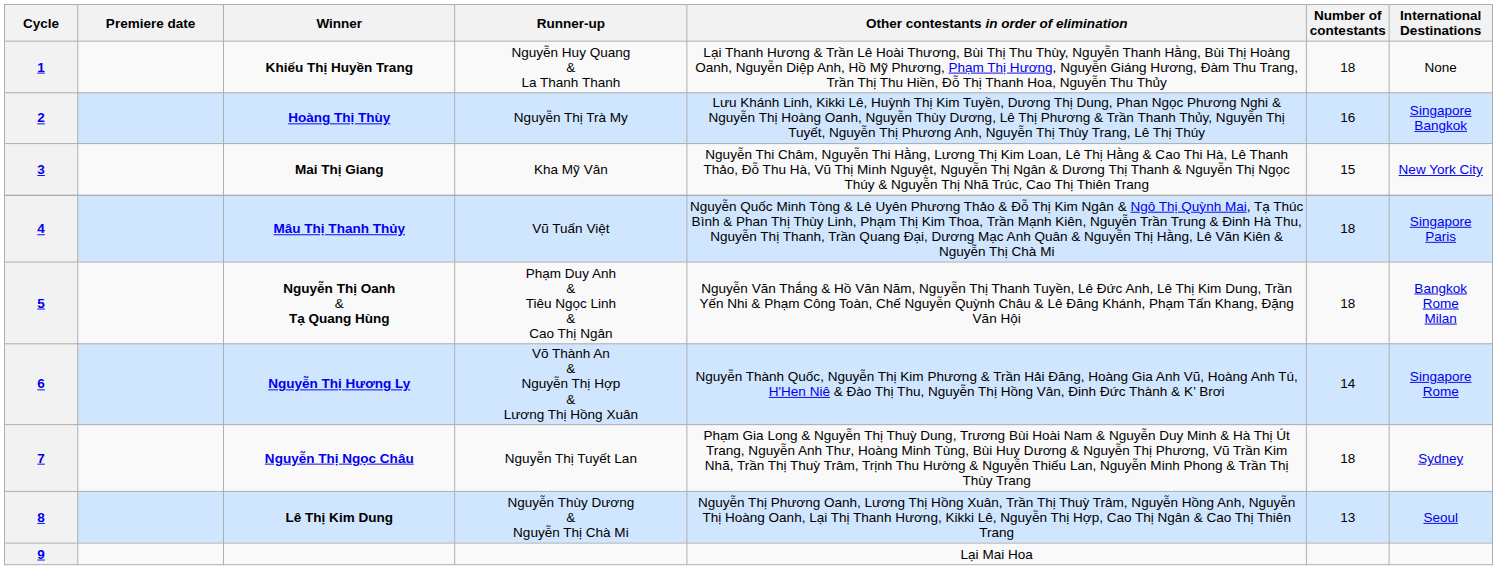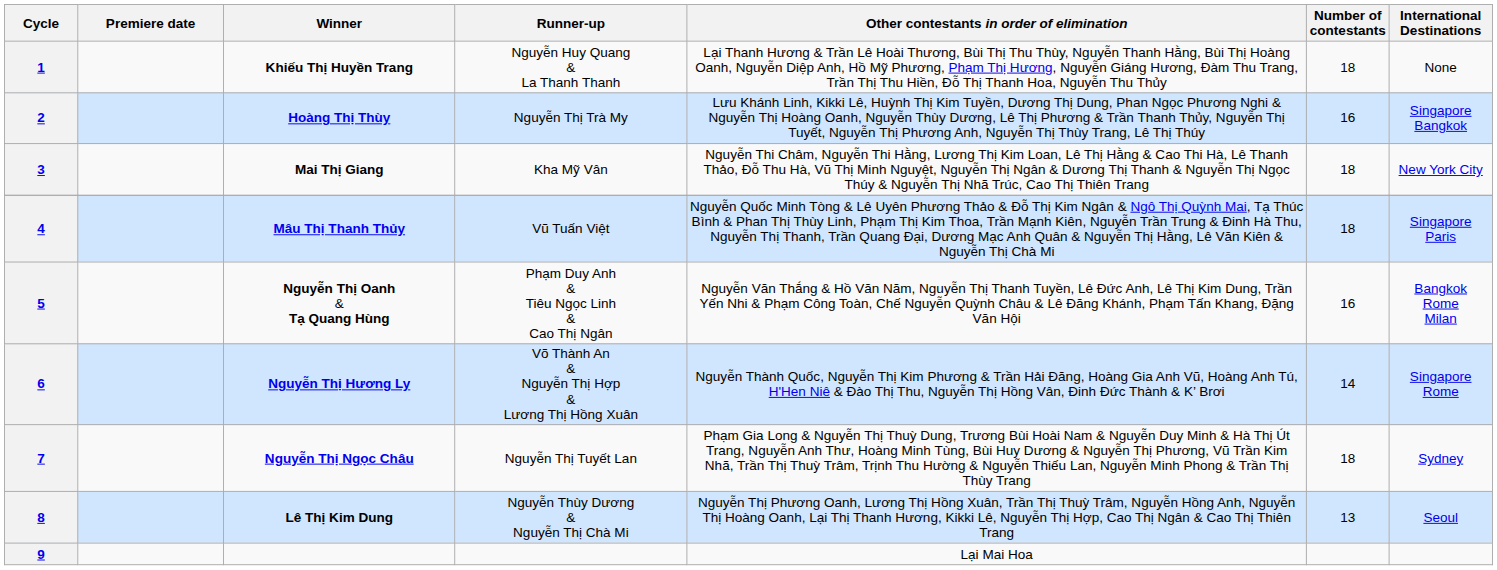3 | Number of contestants: 15 -> 18
5 | Number of contestants: 18 -> 16
